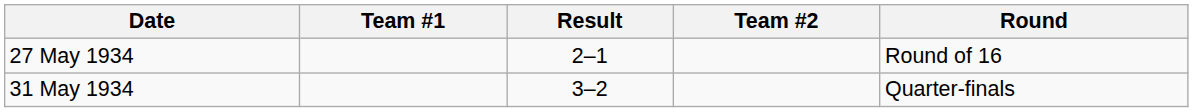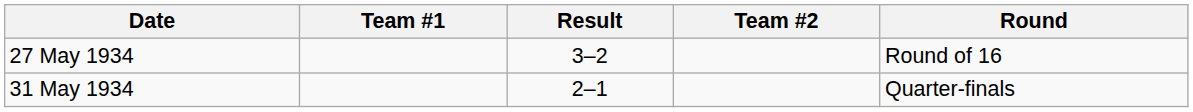27 May 1934 | Result: 2–1 -> 3–2
31 May 1934 | Result: 3–2 -> 2–1
